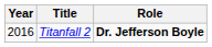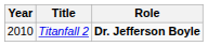Titanfall 2 | Year: 2016 -> 2010
